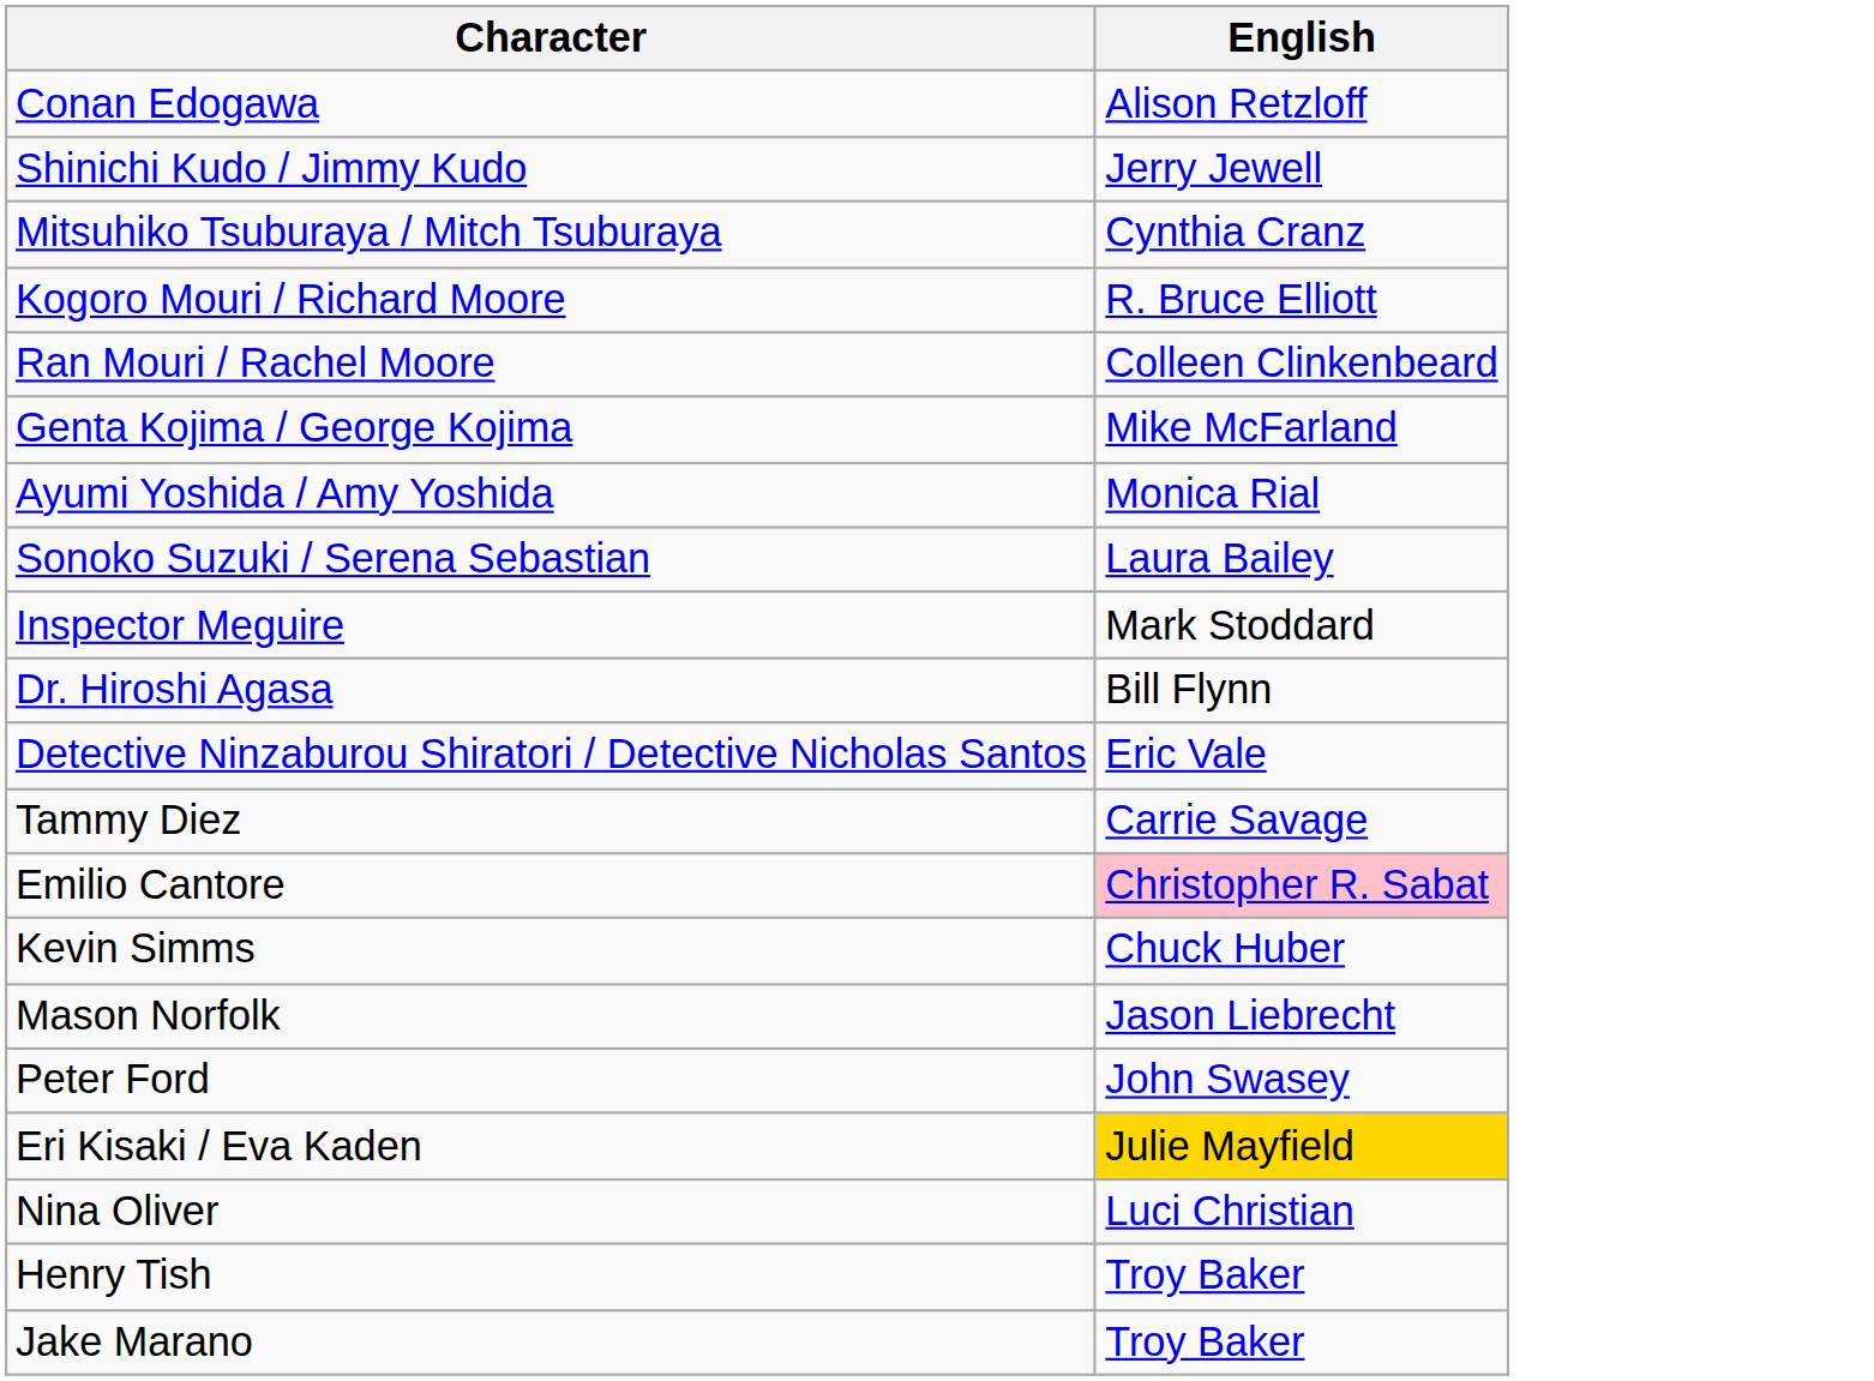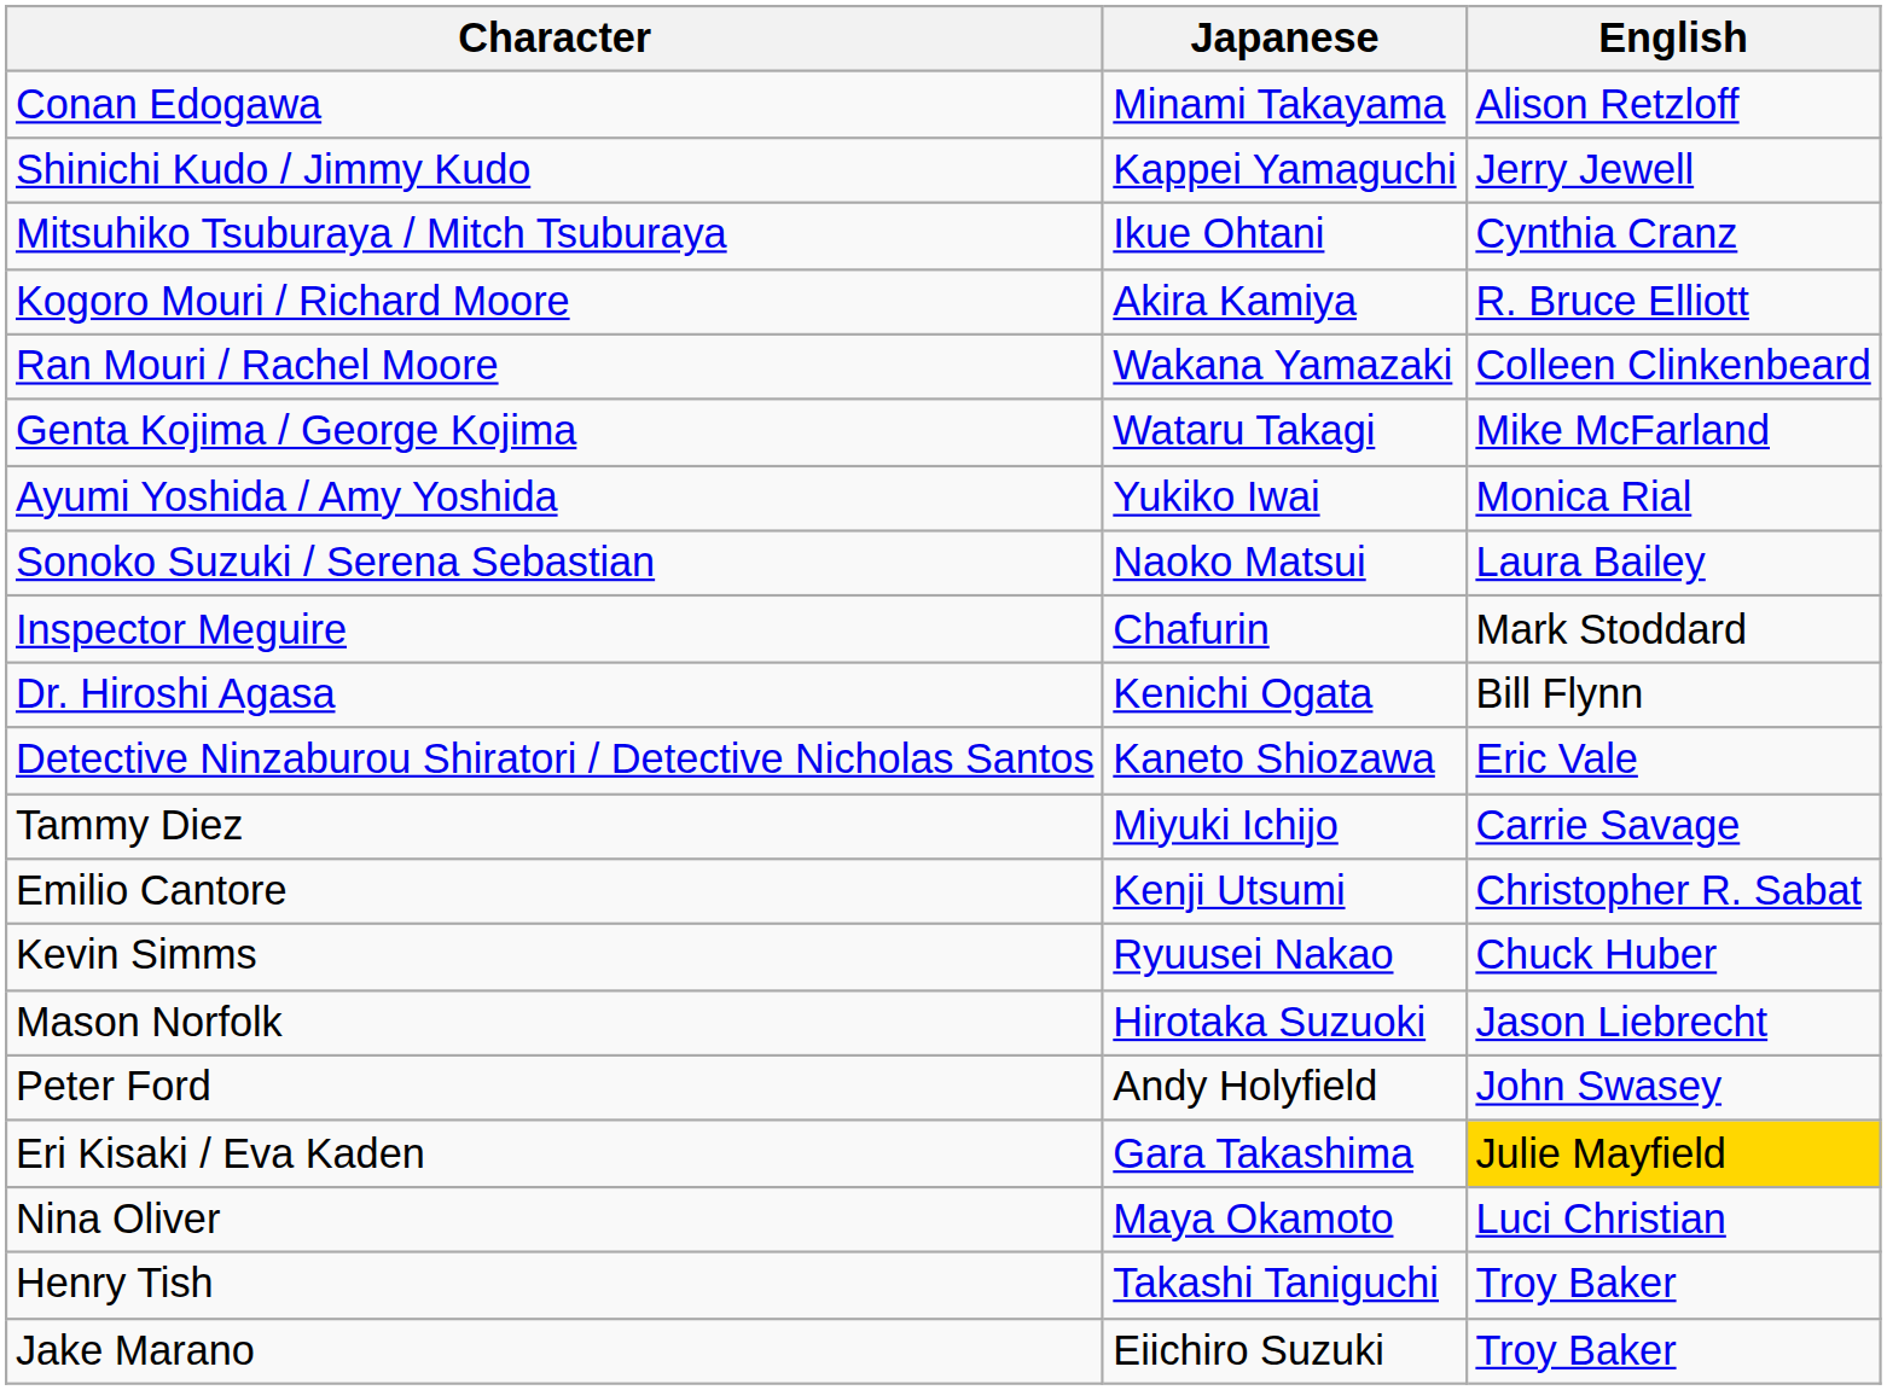+ column: Japanese | Minami Takayama | Kappei Yamaguchi | Ikue Ohtani | Akira Kamiya | Wakana Yamazaki | Wataru Takagi | Yukiko Iwai | Naoko Matsui | Chafurin | Kenichi Ogata | Kaneto Shiozawa | Miyuki Ichijo | Kenji Utsumi | Ryuusei Nakao | Hirotaka Suzuoki | Andy Holyfield | Gara Takashima | Maya Okamoto | Takashi Taniguchi | Eiichiro Suzuki
Emilio Cantore | English: pink background -> no background
